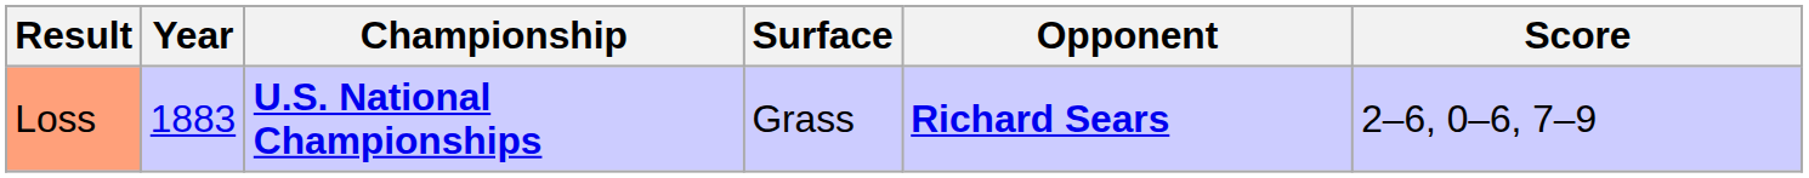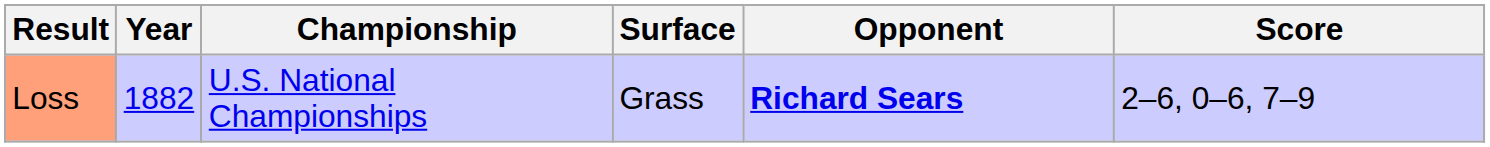Loss | Year: 1883 -> 1882
Loss | Championship: bold -> normal
